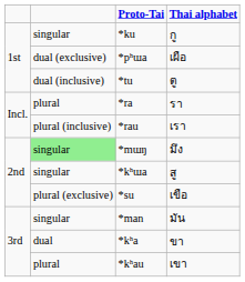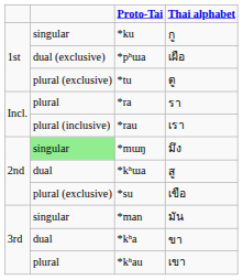*tu | column 2: dual (inclusive) -> plural (exclusive)
*kʰɯa | column 2: singular -> dual
